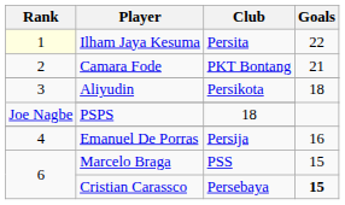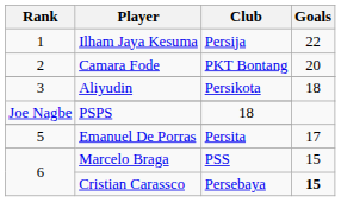Ilham Jaya Kesuma | Rank: lightyellow background -> no background
Ilham Jaya Kesuma | Club: Persita -> Persija
Camara Fode | Goals: 21 -> 20
Emanuel De Porras | Rank: 4 -> 5
Emanuel De Porras | Club: Persija -> Persita
Emanuel De Porras | Goals: 16 -> 17
